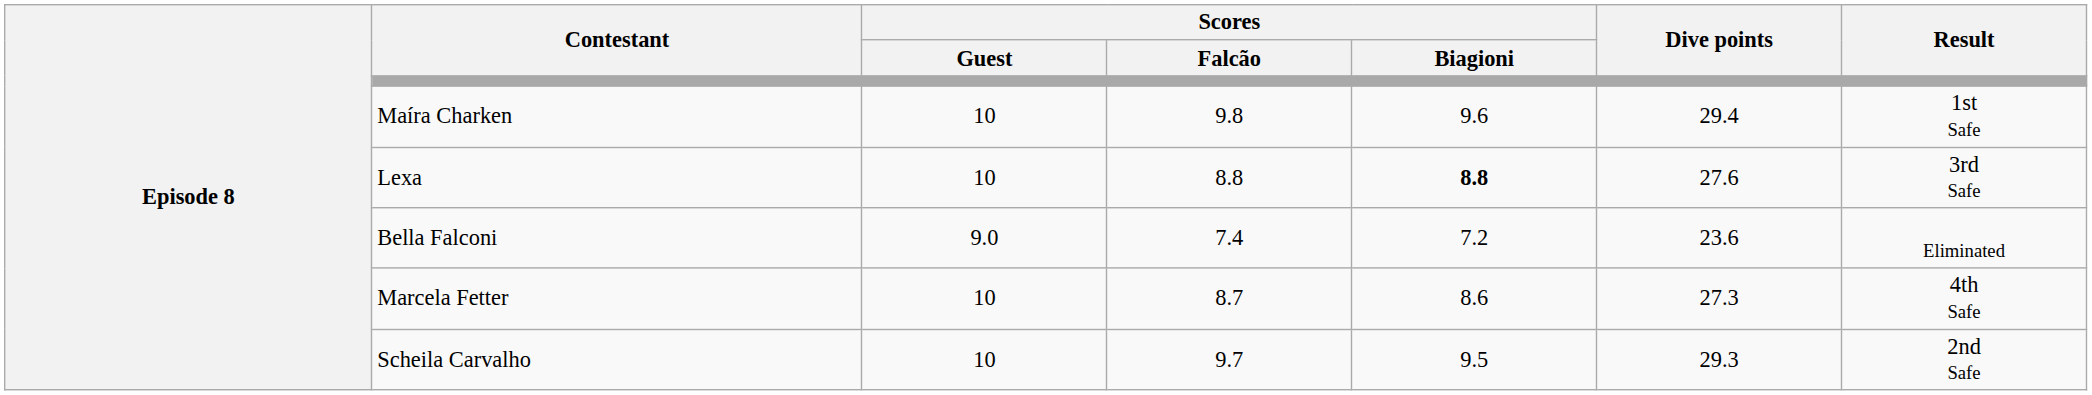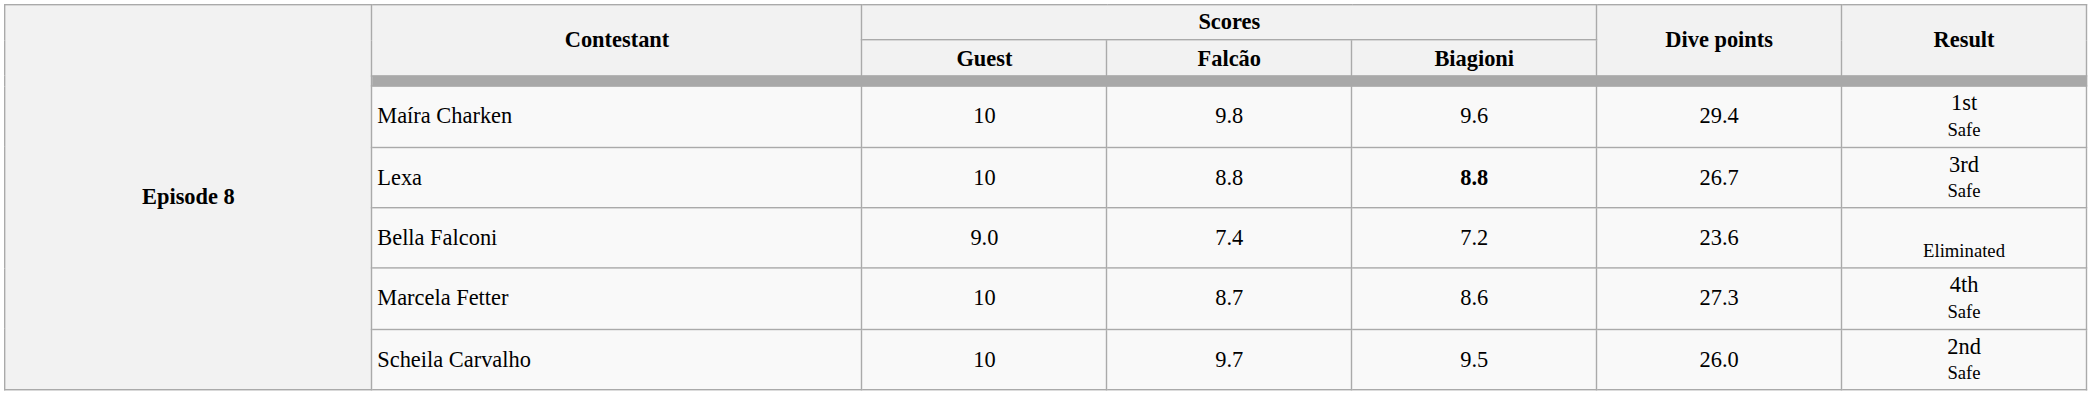Lexa | Dive points: 27.6 -> 26.7
Scheila Carvalho | Dive points: 29.3 -> 26.0
